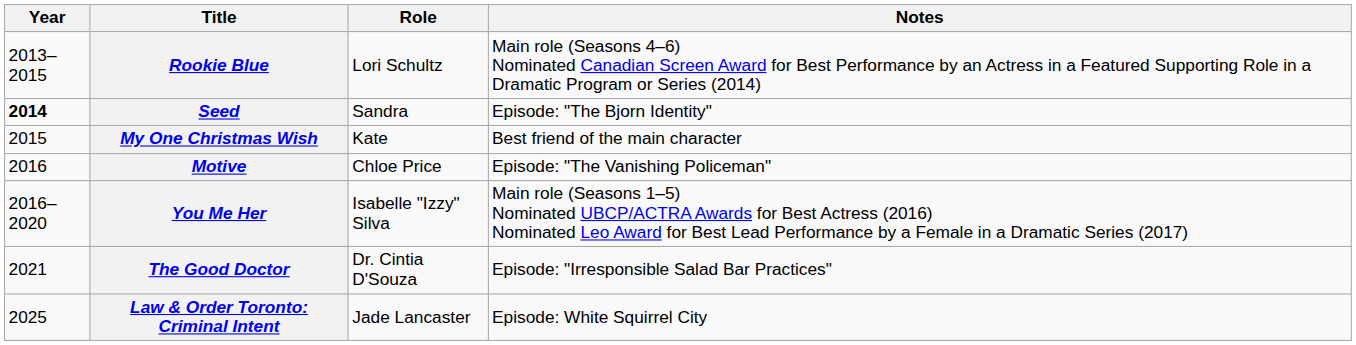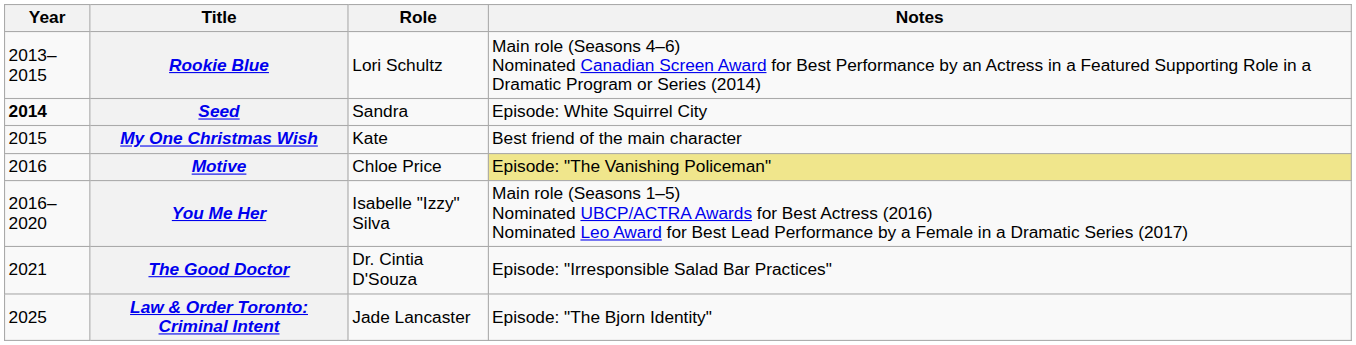Seed | Notes: Episode: "The Bjorn Identity" -> Episode: White Squirrel City
Motive | Notes: no background -> khaki background
Law & Order Toronto: Criminal Intent | Notes: Episode: White Squirrel City -> Episode: "The Bjorn Identity"
